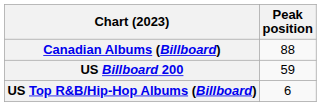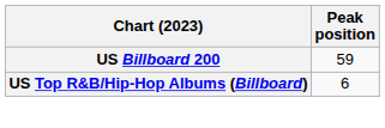- row: Canadian Albums (Billboard) | 88
